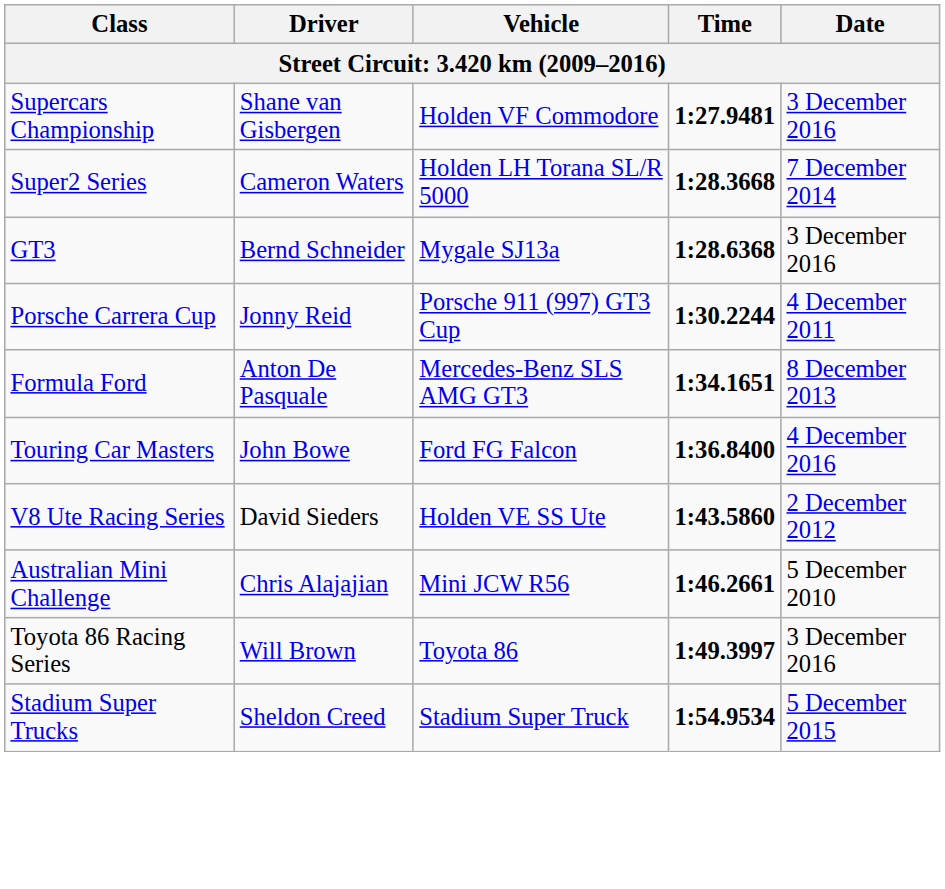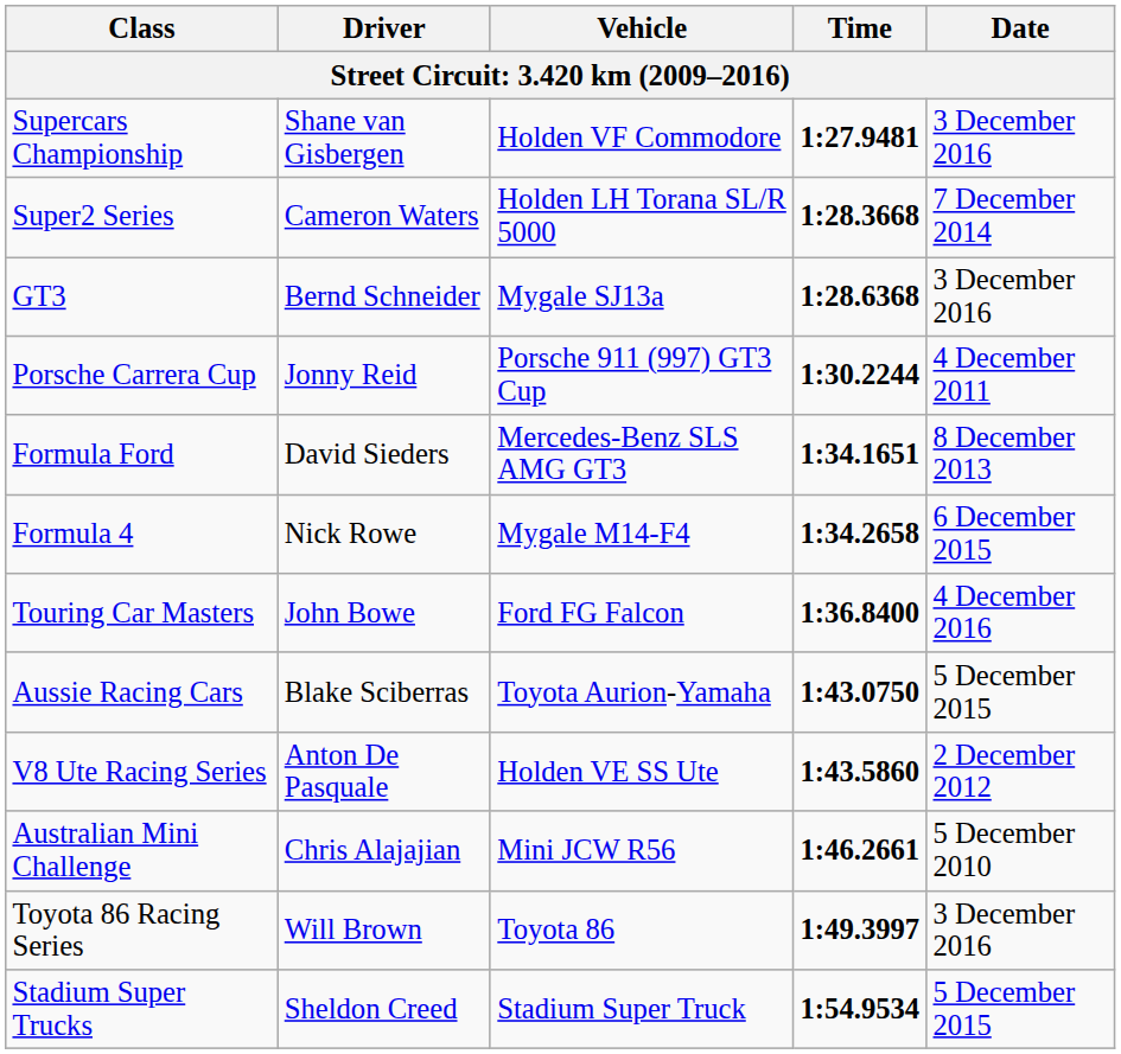Formula Ford | Driver: Anton De Pasquale -> David Sieders
+ row: Formula 4 | Nick Rowe | Mygale M14-F4 | 1:34.2658 | 6 December 2015
+ row: Aussie Racing Cars | Blake Sciberras | Toyota Aurion-Yamaha | 1:43.0750 | 5 December 2015
V8 Ute Racing Series | Driver: David Sieders -> Anton De Pasquale
